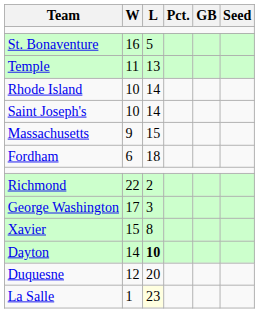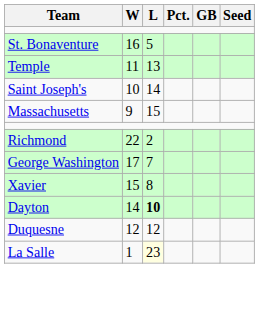- row: Rhode Island | 10 | 14
- row: Fordham | 6 | 18
George Washington | L: 3 -> 7
Duquesne | L: 20 -> 12
